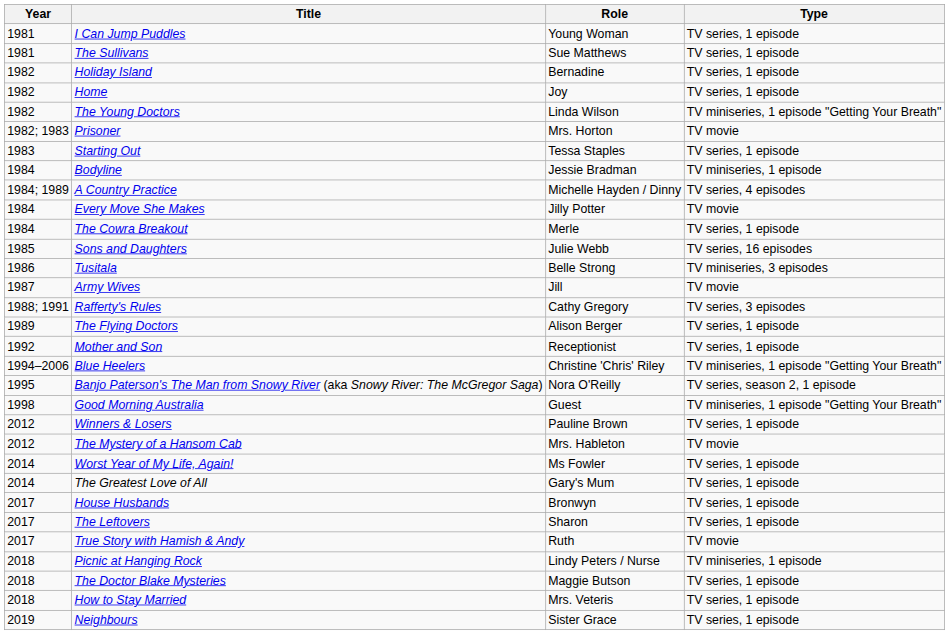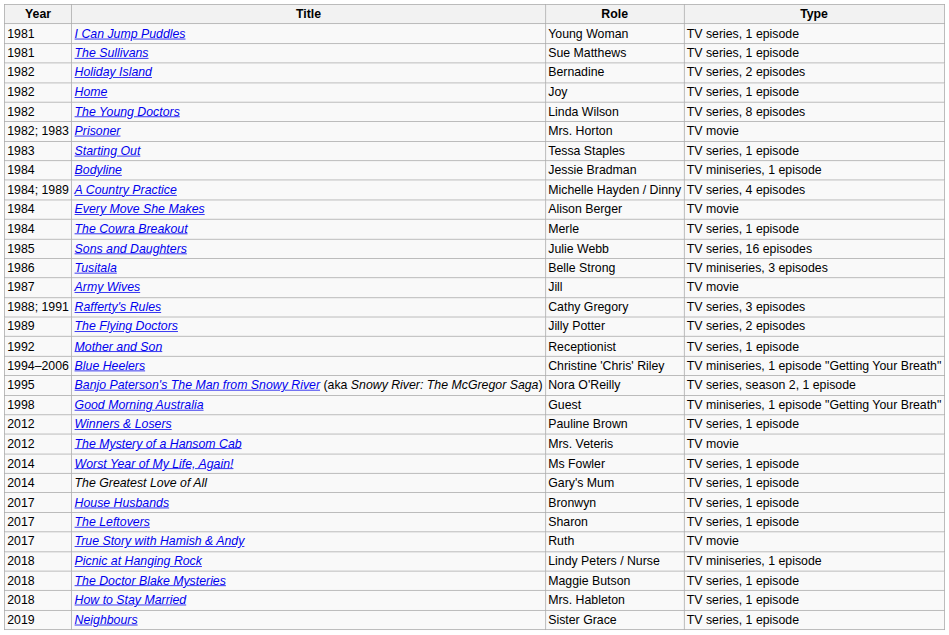Holiday Island | Type: TV series, 1 episode -> TV series, 2 episodes
The Young Doctors | Type: TV miniseries, 1 episode "Getting Your Breath" -> TV series, 8 episodes
Every Move She Makes | Role: Jilly Potter -> Alison Berger
The Flying Doctors | Role: Alison Berger -> Jilly Potter
The Flying Doctors | Type: TV series, 1 episode -> TV series, 2 episodes
The Mystery of a Hansom Cab | Role: Mrs. Hableton -> Mrs. Veteris
How to Stay Married | Role: Mrs. Veteris -> Mrs. Hableton
